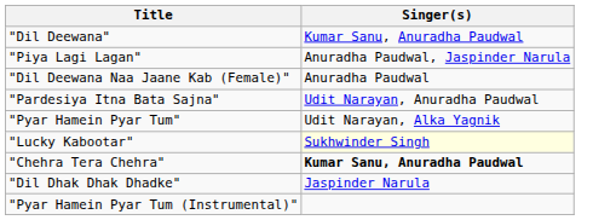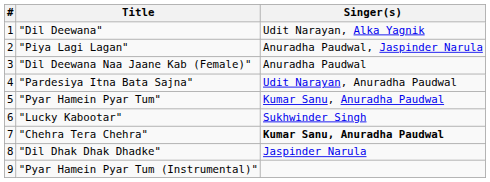+ column: # | 1 | 2 | 3 | 4 | 5 | 6 | 7 | 8 | 9
"Dil Deewana" | Singer(s): Kumar Sanu, Anuradha Paudwal -> Udit Narayan, Alka Yagnik
"Pyar Hamein Pyar Tum" | Singer(s): Udit Narayan, Alka Yagnik -> Kumar Sanu, Anuradha Paudwal
"Lucky Kabootar" | Singer(s): lightyellow background -> no background
